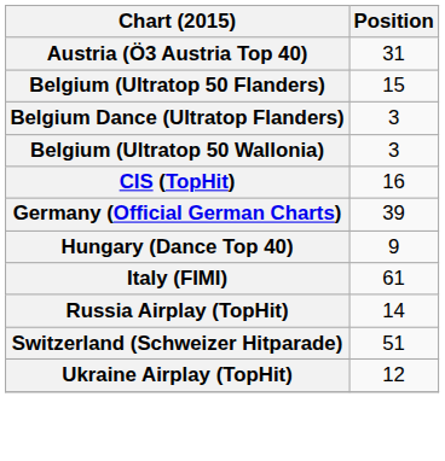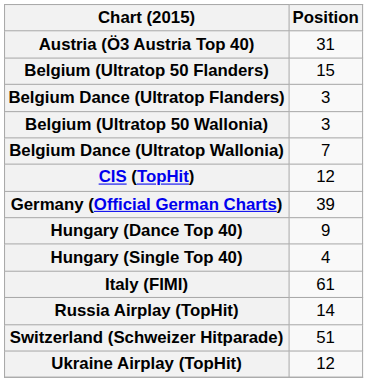+ row: Belgium Dance (Ultratop Wallonia) | 7
CIS (TopHit) | Position: 16 -> 12
+ row: Hungary (Single Top 40) | 4
